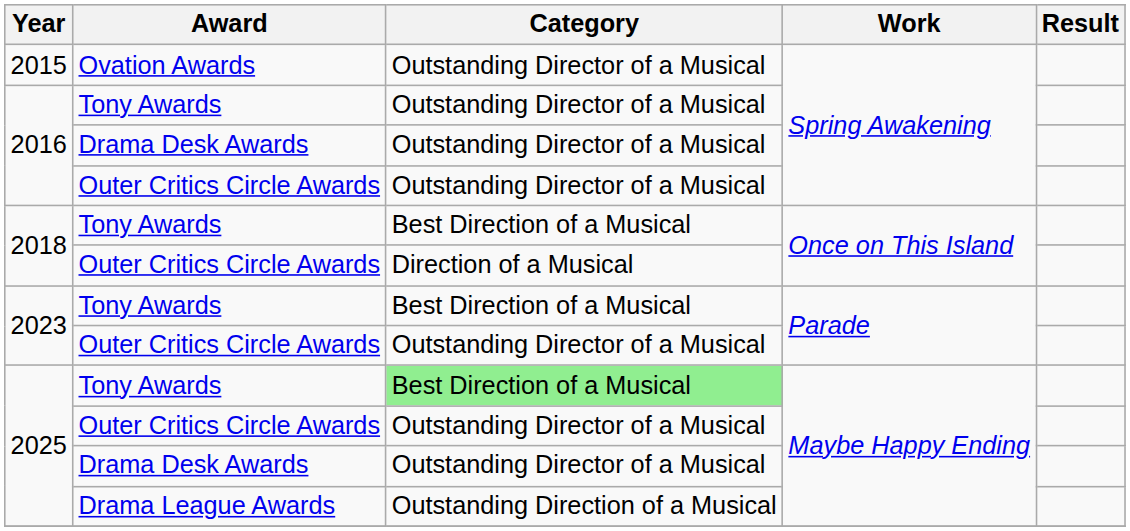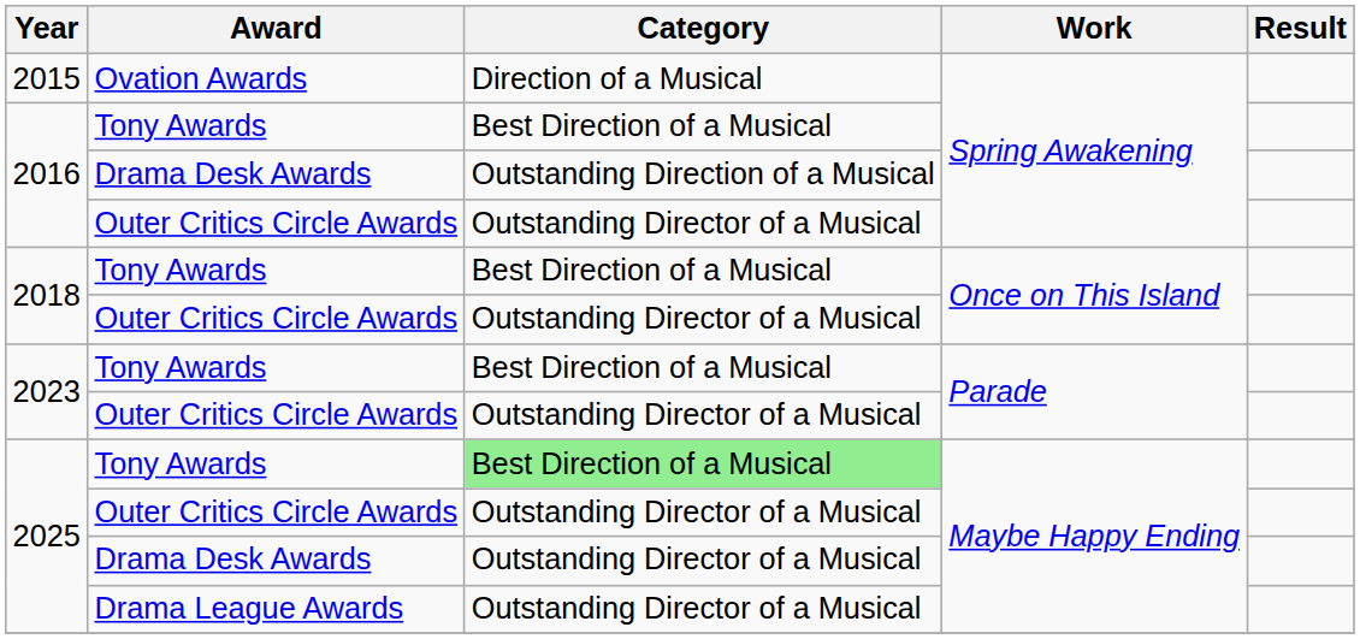2015 | Category: Outstanding Director of a Musical -> Direction of a Musical
2016 / Tony Awards | Category: Outstanding Director of a Musical -> Best Direction of a Musical
2016 / Drama Desk Awards | Category: Outstanding Director of a Musical -> Outstanding Direction of a Musical
2018 / Outer Critics Circle Awards | Category: Direction of a Musical -> Outstanding Director of a Musical
2025 / Drama League Awards | Category: Outstanding Direction of a Musical -> Outstanding Director of a Musical
